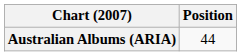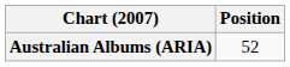Australian Albums (ARIA) | Position: 44 -> 52
